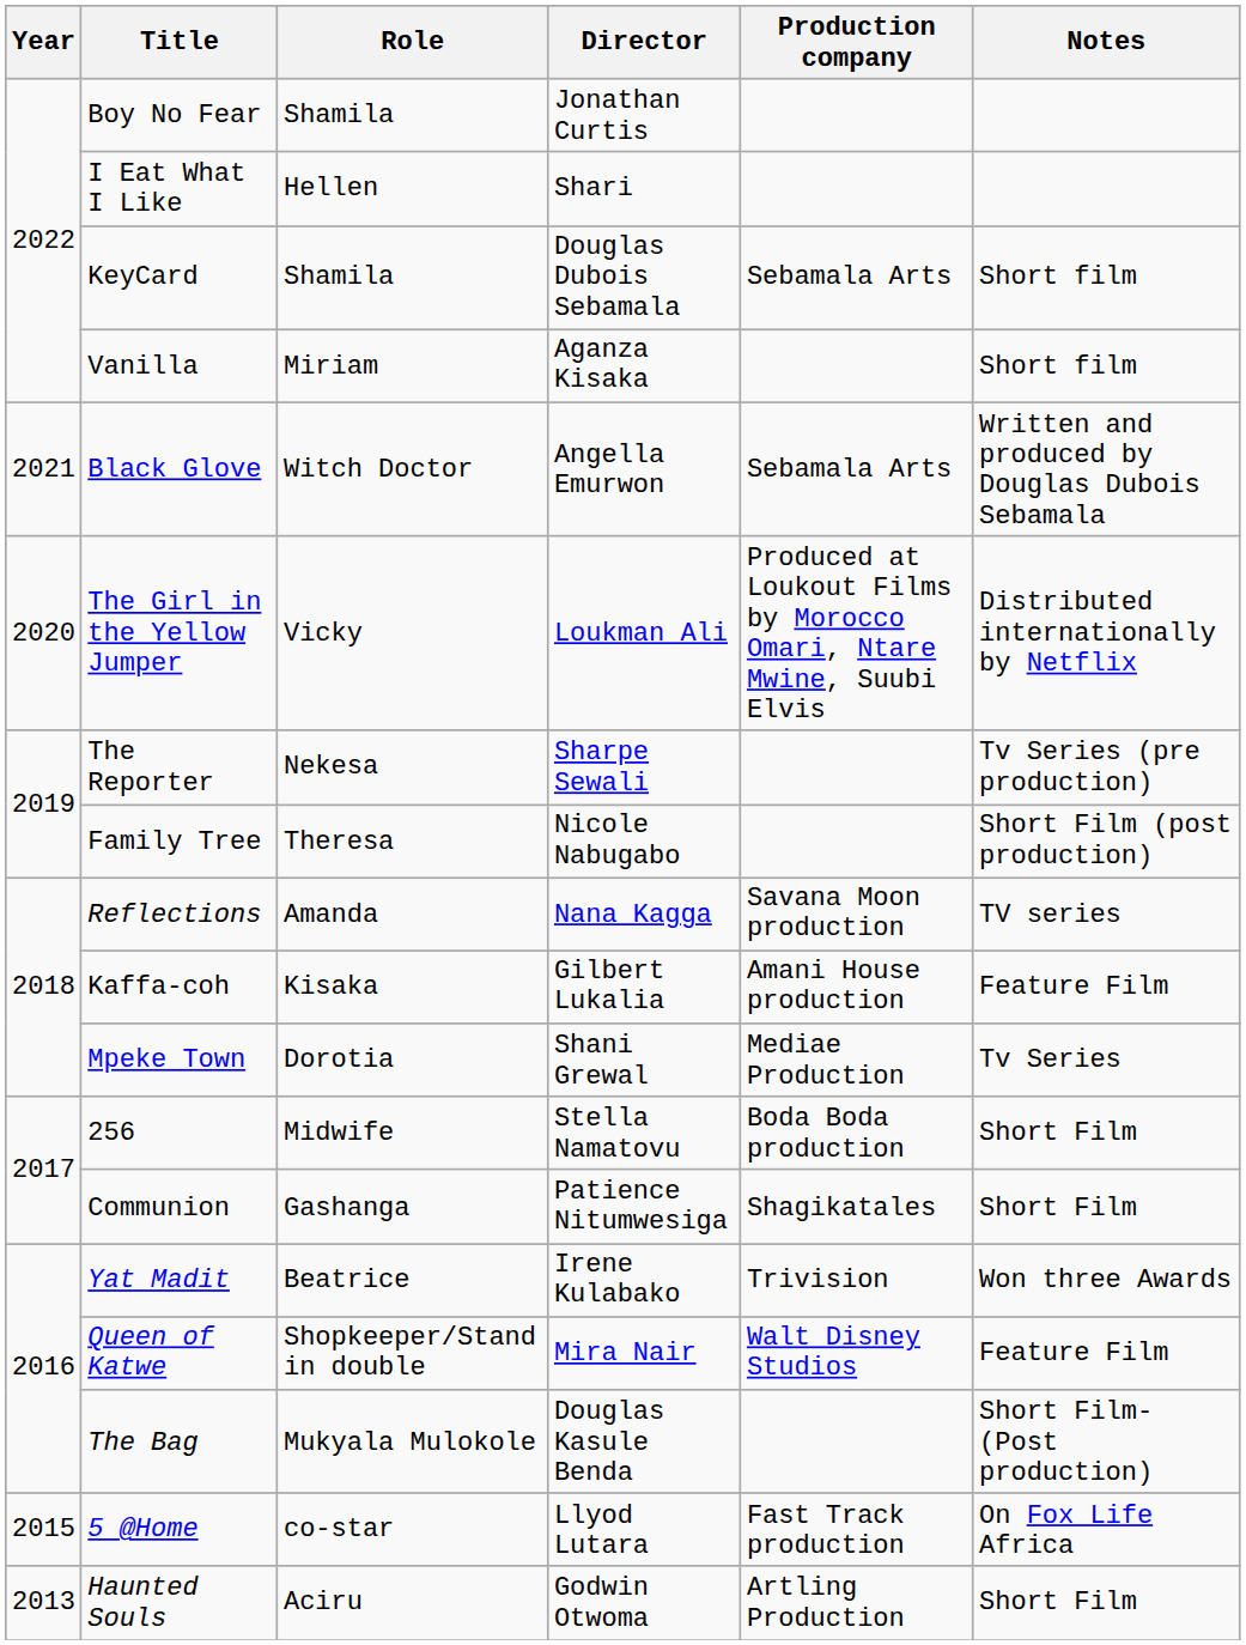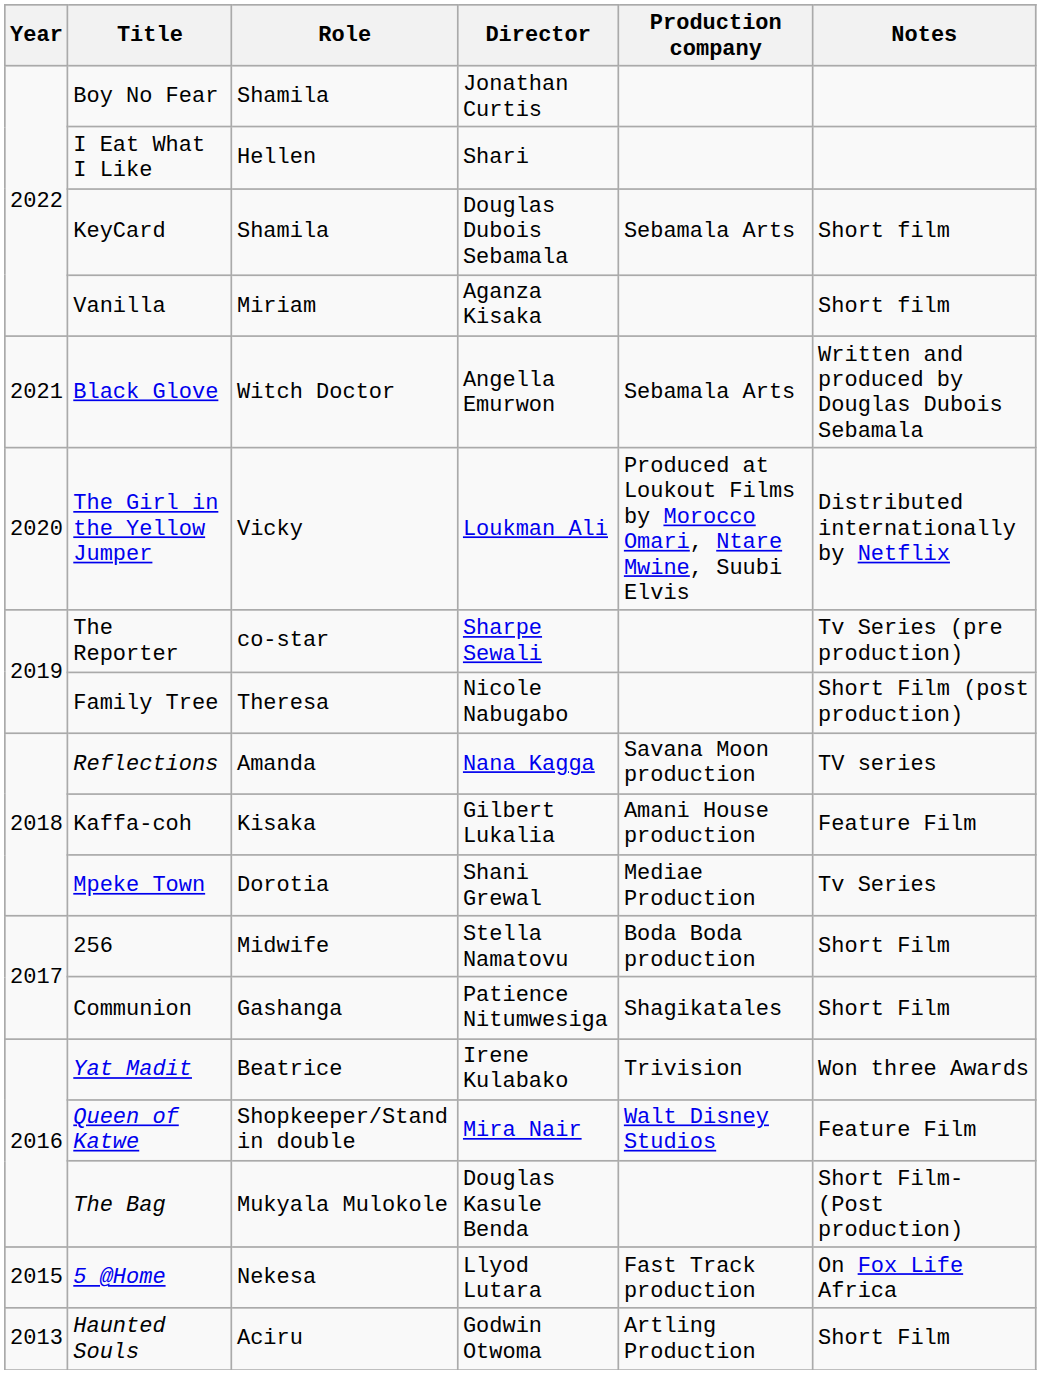The Reporter | Role: Nekesa -> co-star
5 @Home | Role: co-star -> Nekesa
